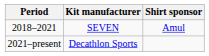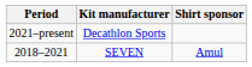rows swapped: 2018–2021 <-> 2021–present
